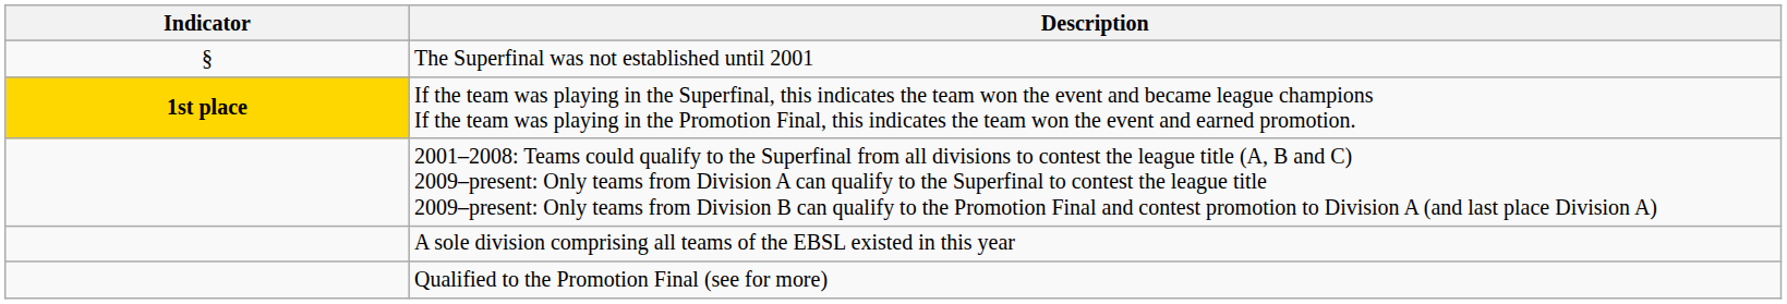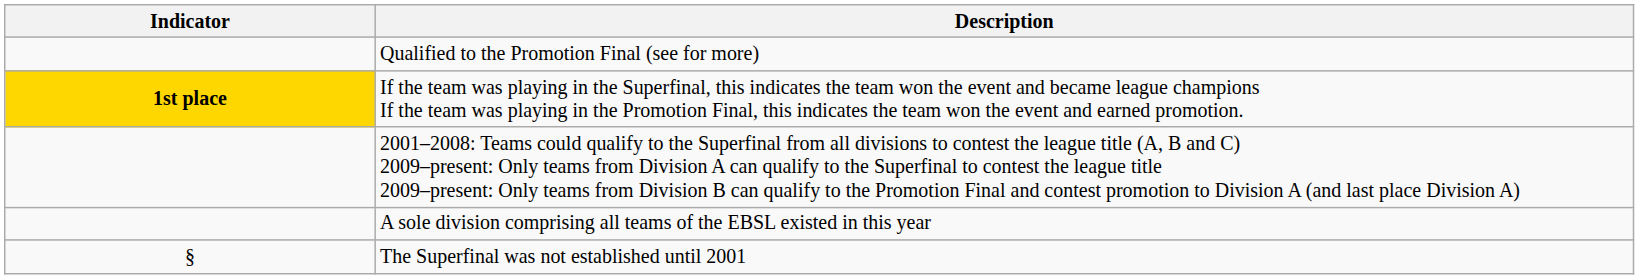rows swapped: Qualified to the Promotion Final (see for more) <-> The Superfinal was not established until 2001
